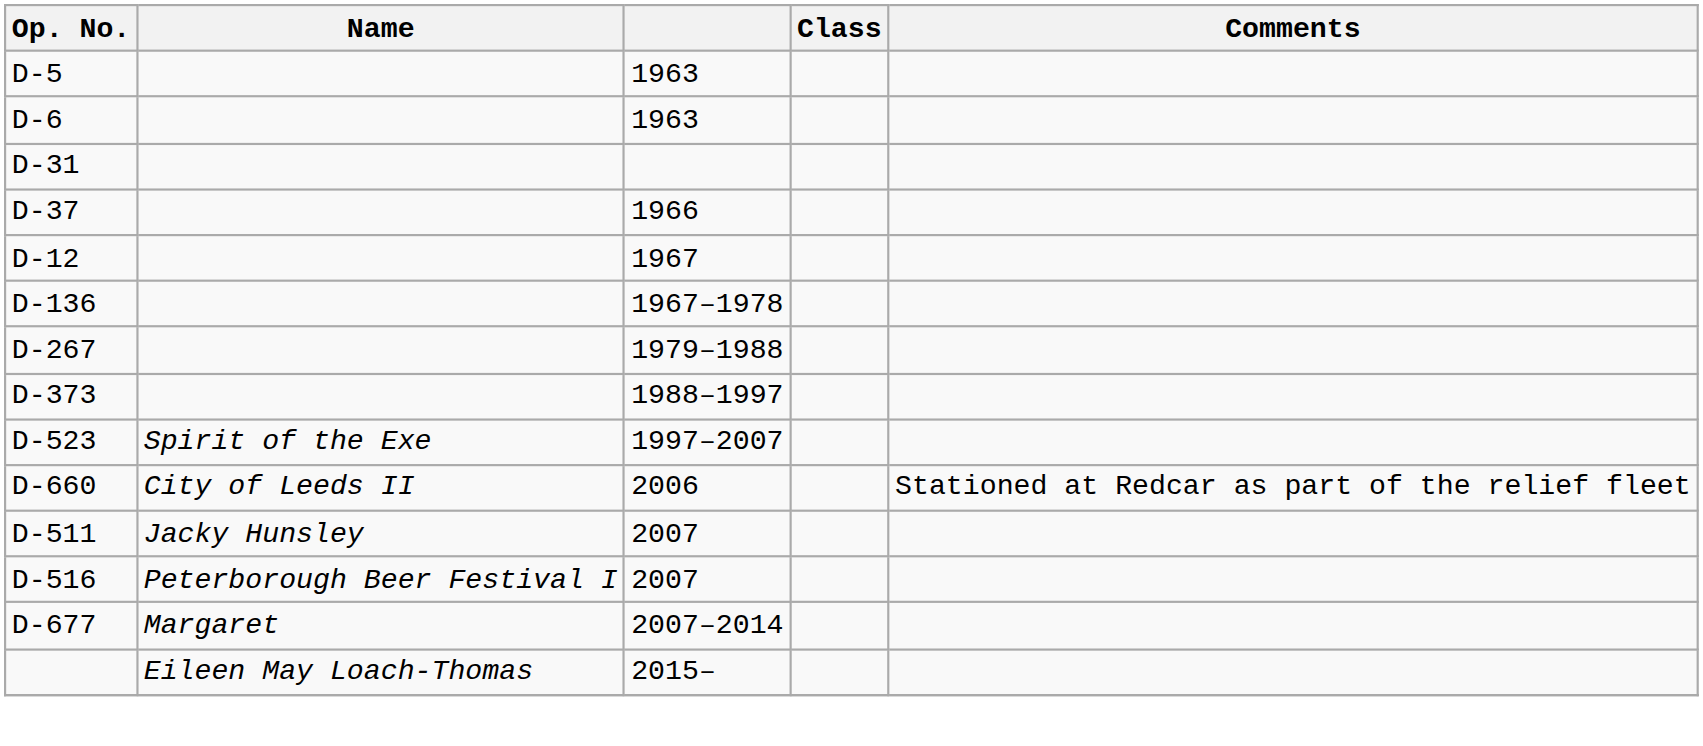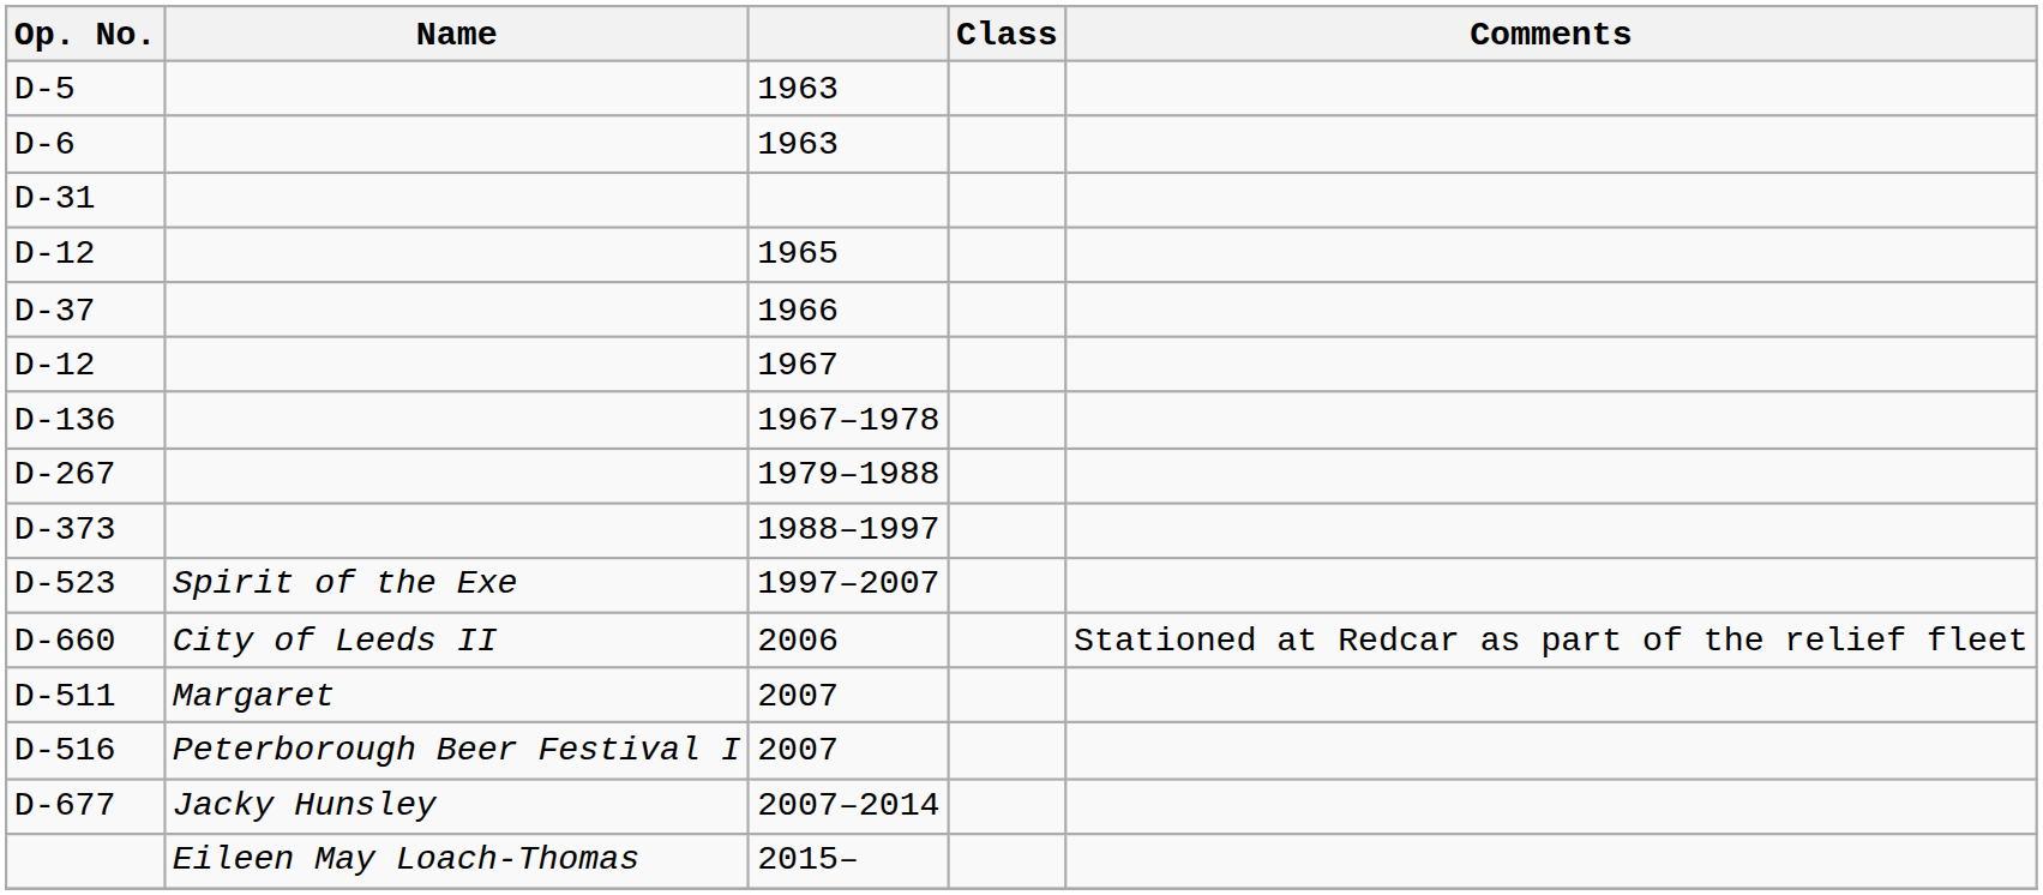+ row: D-12 | 1965
D-511 | Name: Jacky Hunsley -> Margaret
D-677 | Name: Margaret -> Jacky Hunsley
